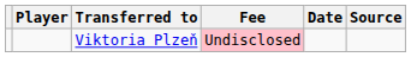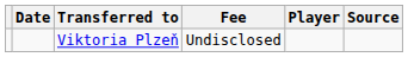columns swapped: Player <-> Date
Viktoria Plzeň | Fee: pink background -> no background
